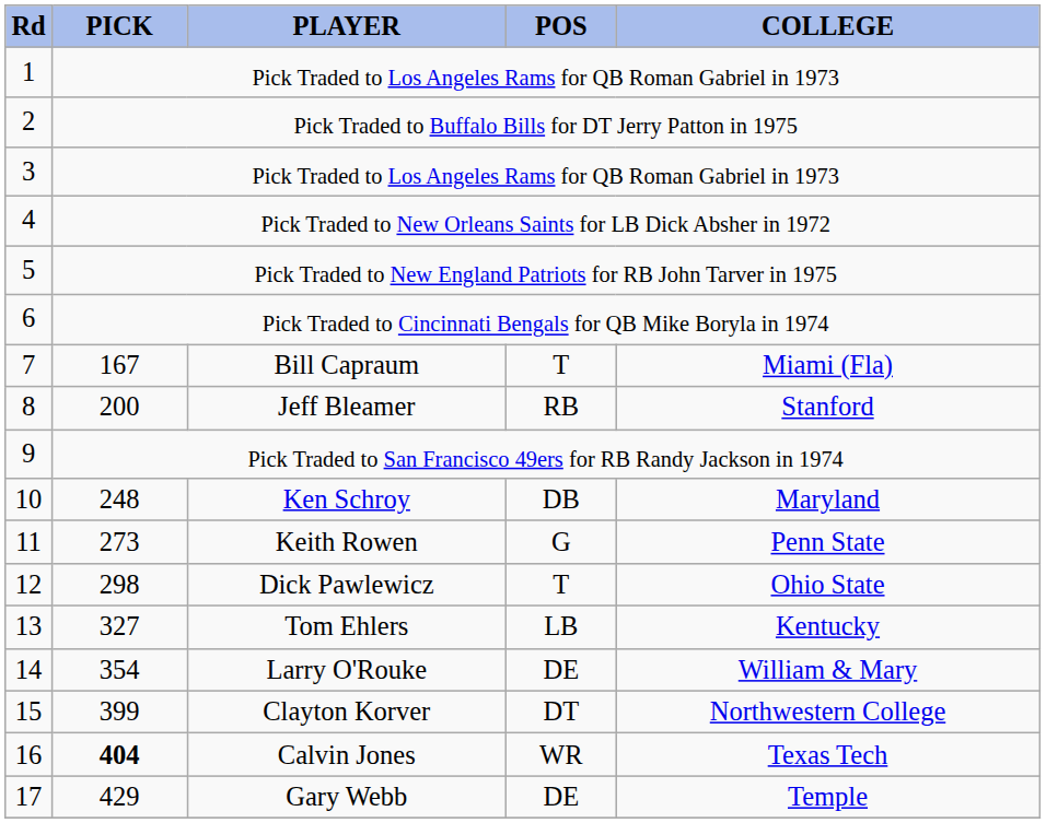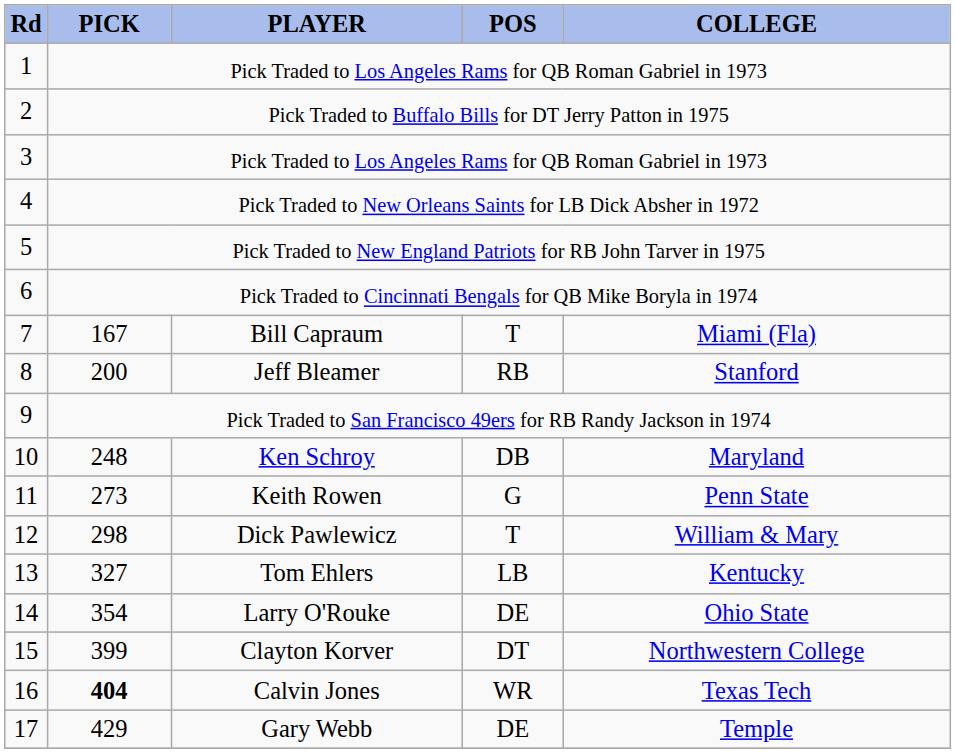Dick Pawlewicz | COLLEGE: Ohio State -> William & Mary
Larry O'Rouke | COLLEGE: William & Mary -> Ohio State
